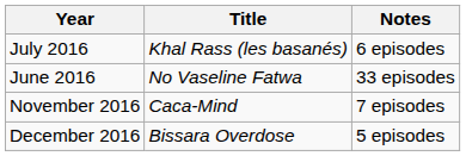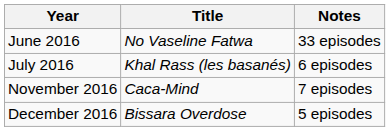rows swapped: June 2016 <-> July 2016
